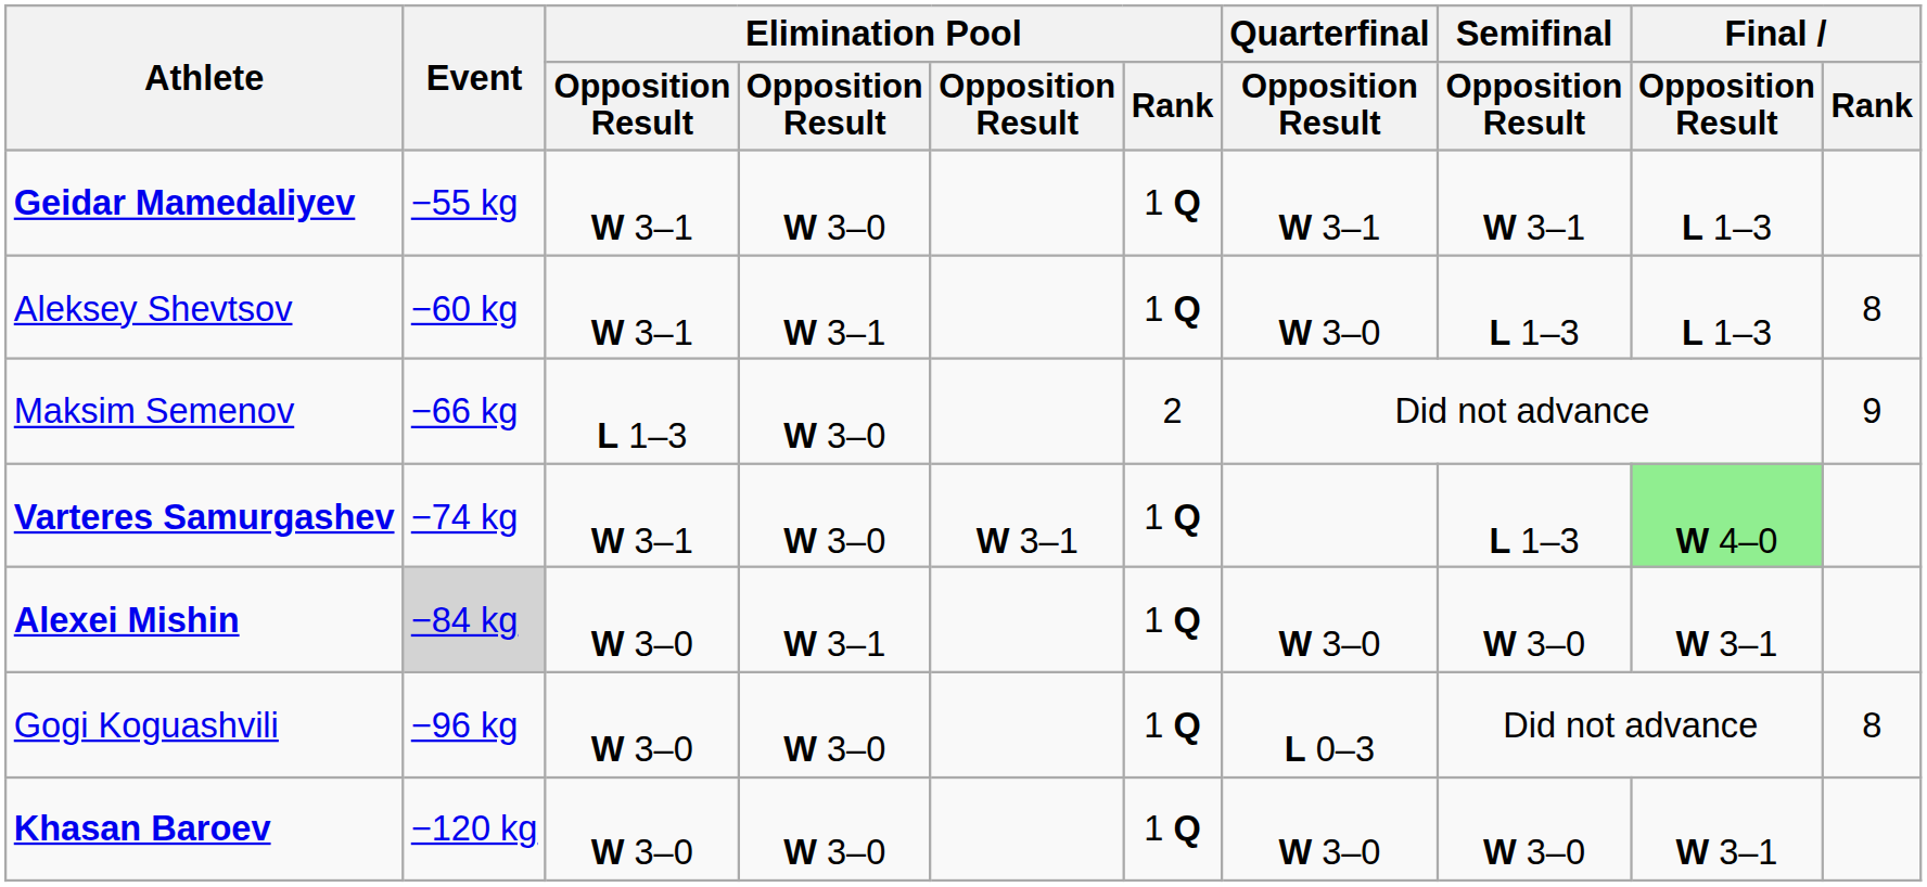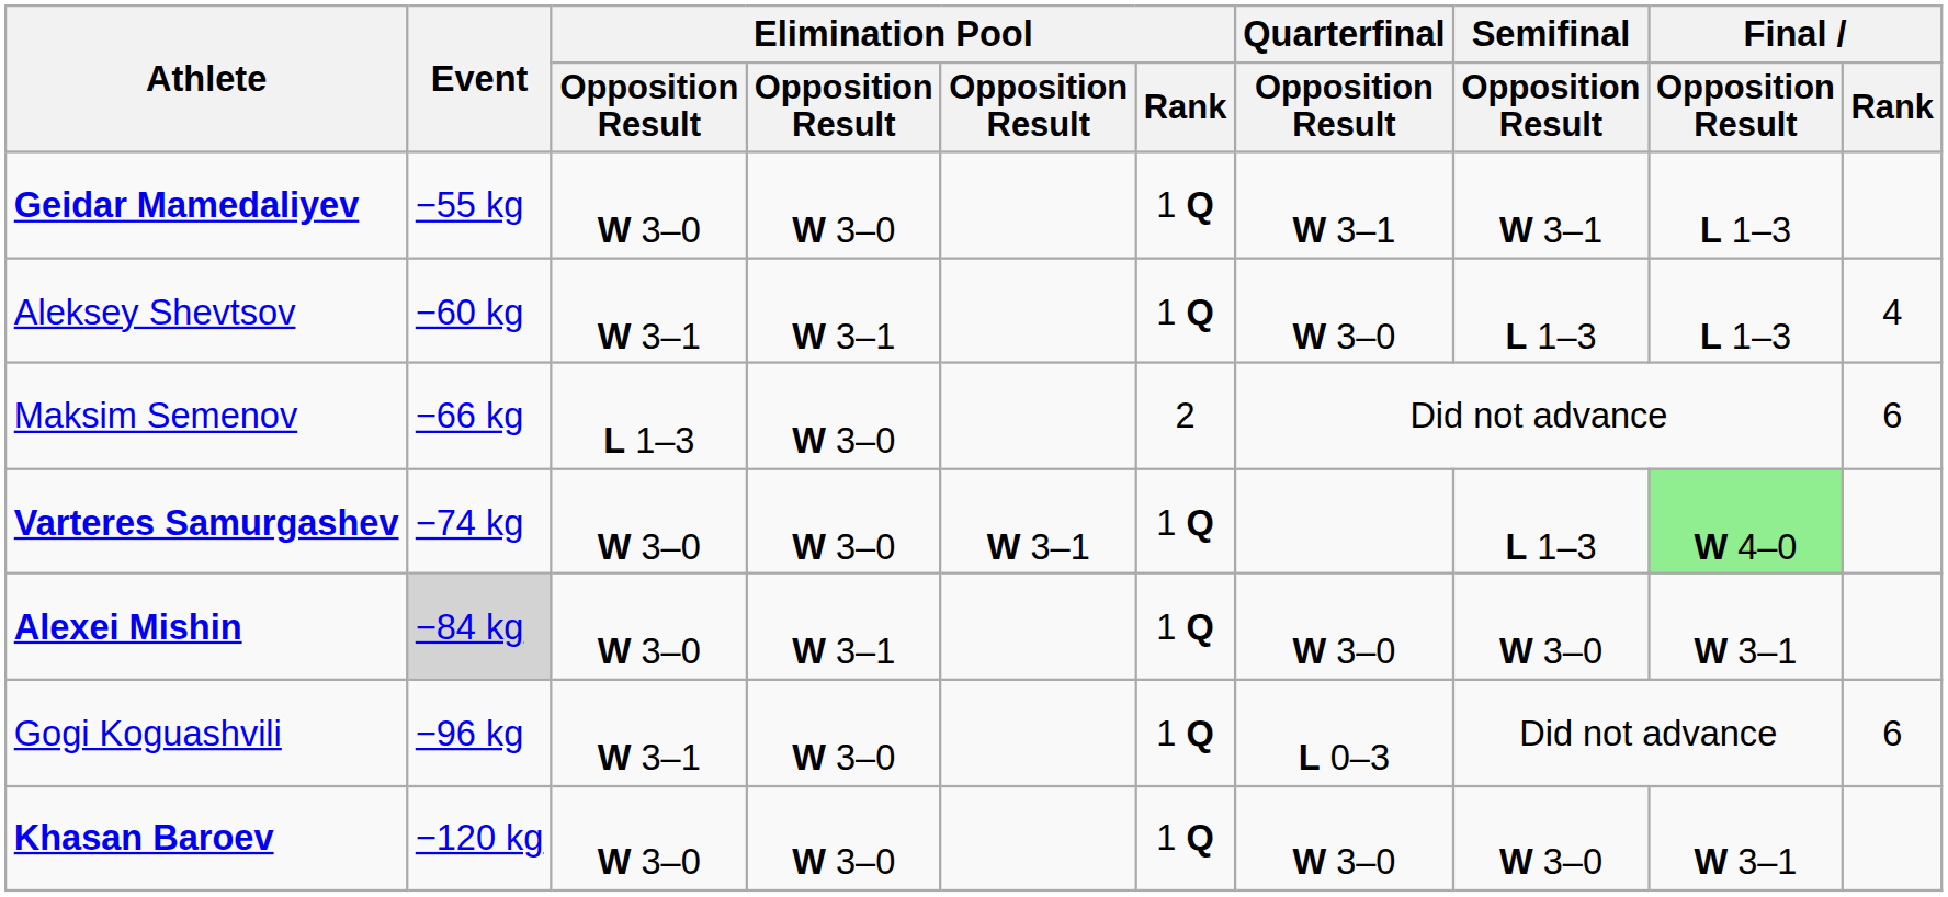Geidar Mamedaliyev | column 3: W 3–1 -> W 3–0
Aleksey Shevtsov | Final / Rank: 8 -> 4
Maksim Semenov | Final / Rank: 9 -> 6
Varteres Samurgashev | column 3: W 3–1 -> W 3–0
Gogi Koguashvili | column 3: W 3–0 -> W 3–1
Gogi Koguashvili | Final / Rank: 8 -> 6
